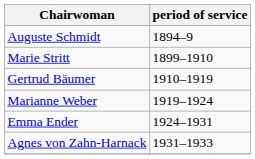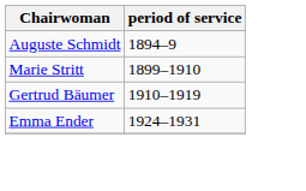- row: Marianne Weber | 1919–1924
- row: Agnes von Zahn-Harnack | 1931–1933
